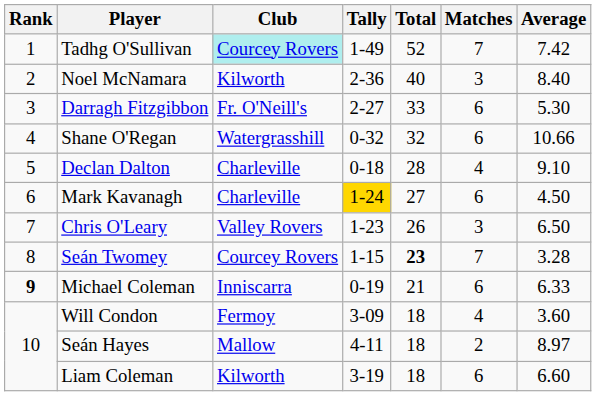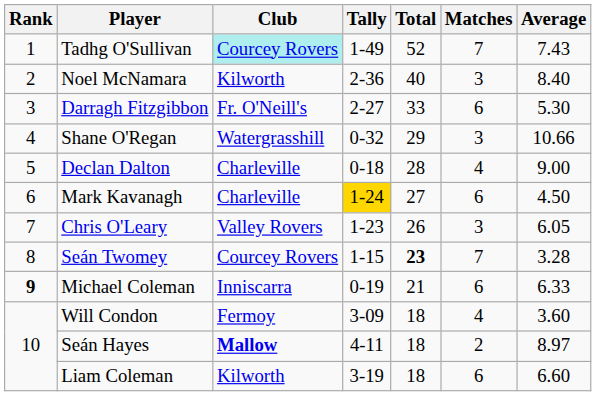Tadhg O'Sullivan | Average: 7.42 -> 7.43
Shane O'Regan | Total: 32 -> 29
Shane O'Regan | Matches: 6 -> 3
Declan Dalton | Average: 9.10 -> 9.00
Chris O'Leary | Average: 6.50 -> 6.05
Seán Hayes | Club: normal -> bold
